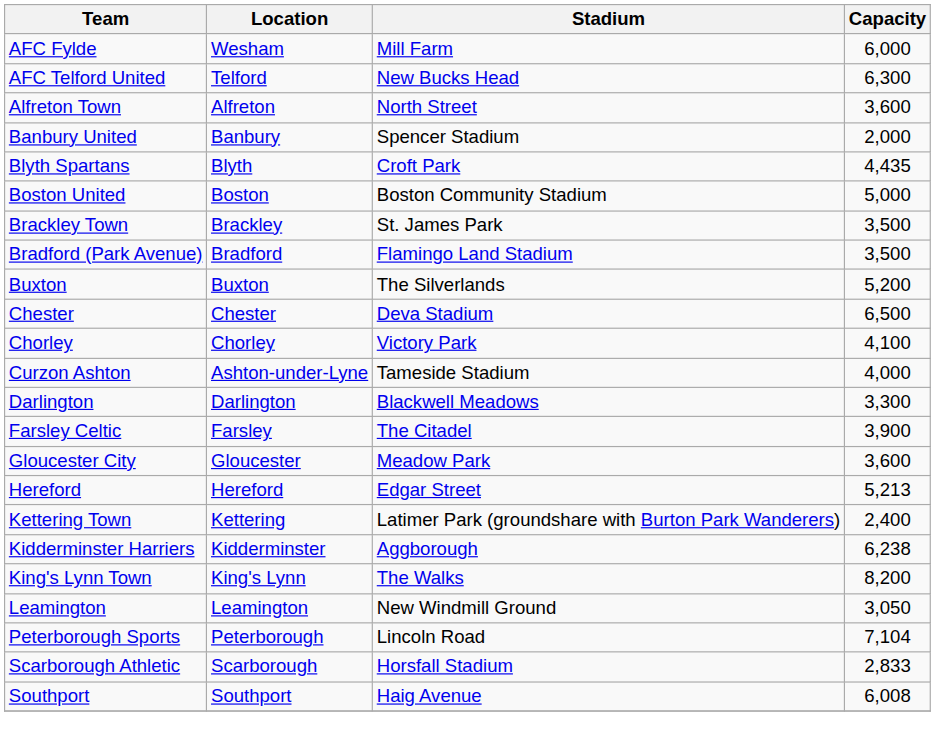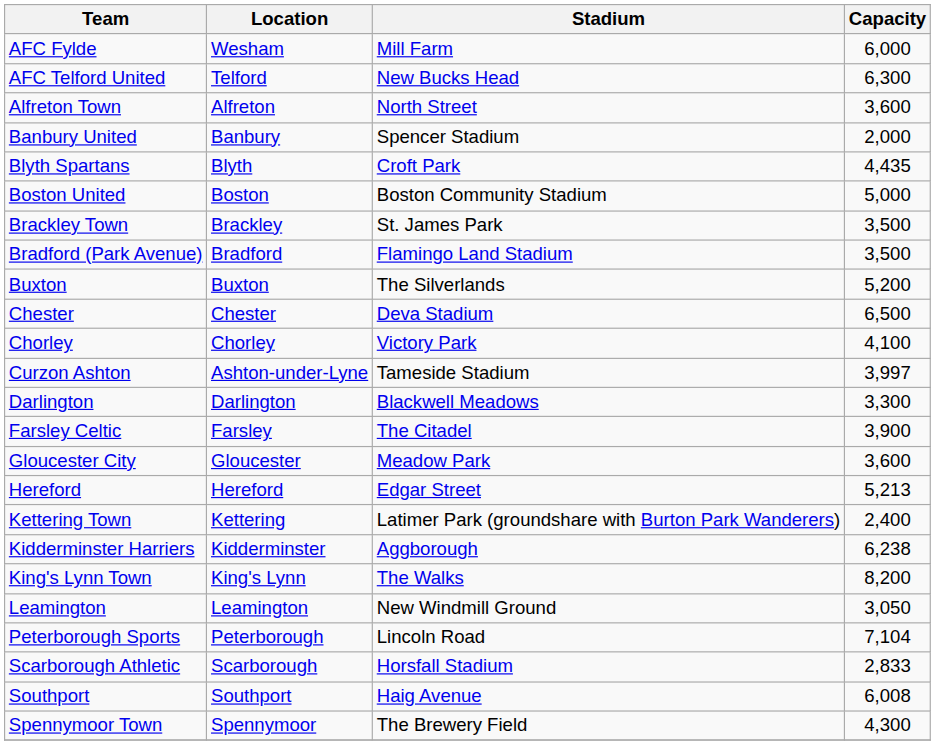Curzon Ashton | Capacity: 4,000 -> 3,997
+ row: Spennymoor Town | Spennymoor | The Brewery Field | 4,300
